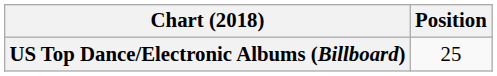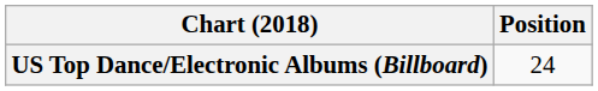US Top Dance/Electronic Albums (Billboard) | Position: 25 -> 24
